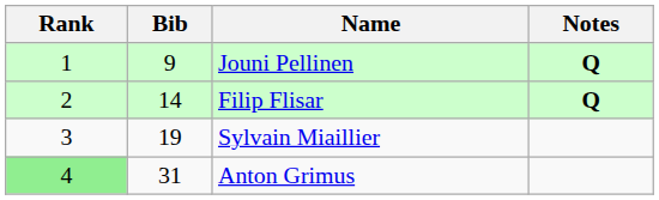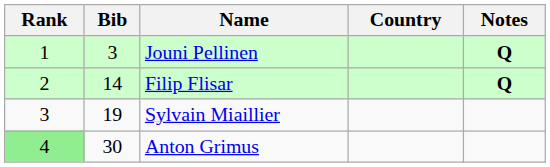+ column: Country
Jouni Pellinen | Bib: 9 -> 3
Anton Grimus | Bib: 31 -> 30
